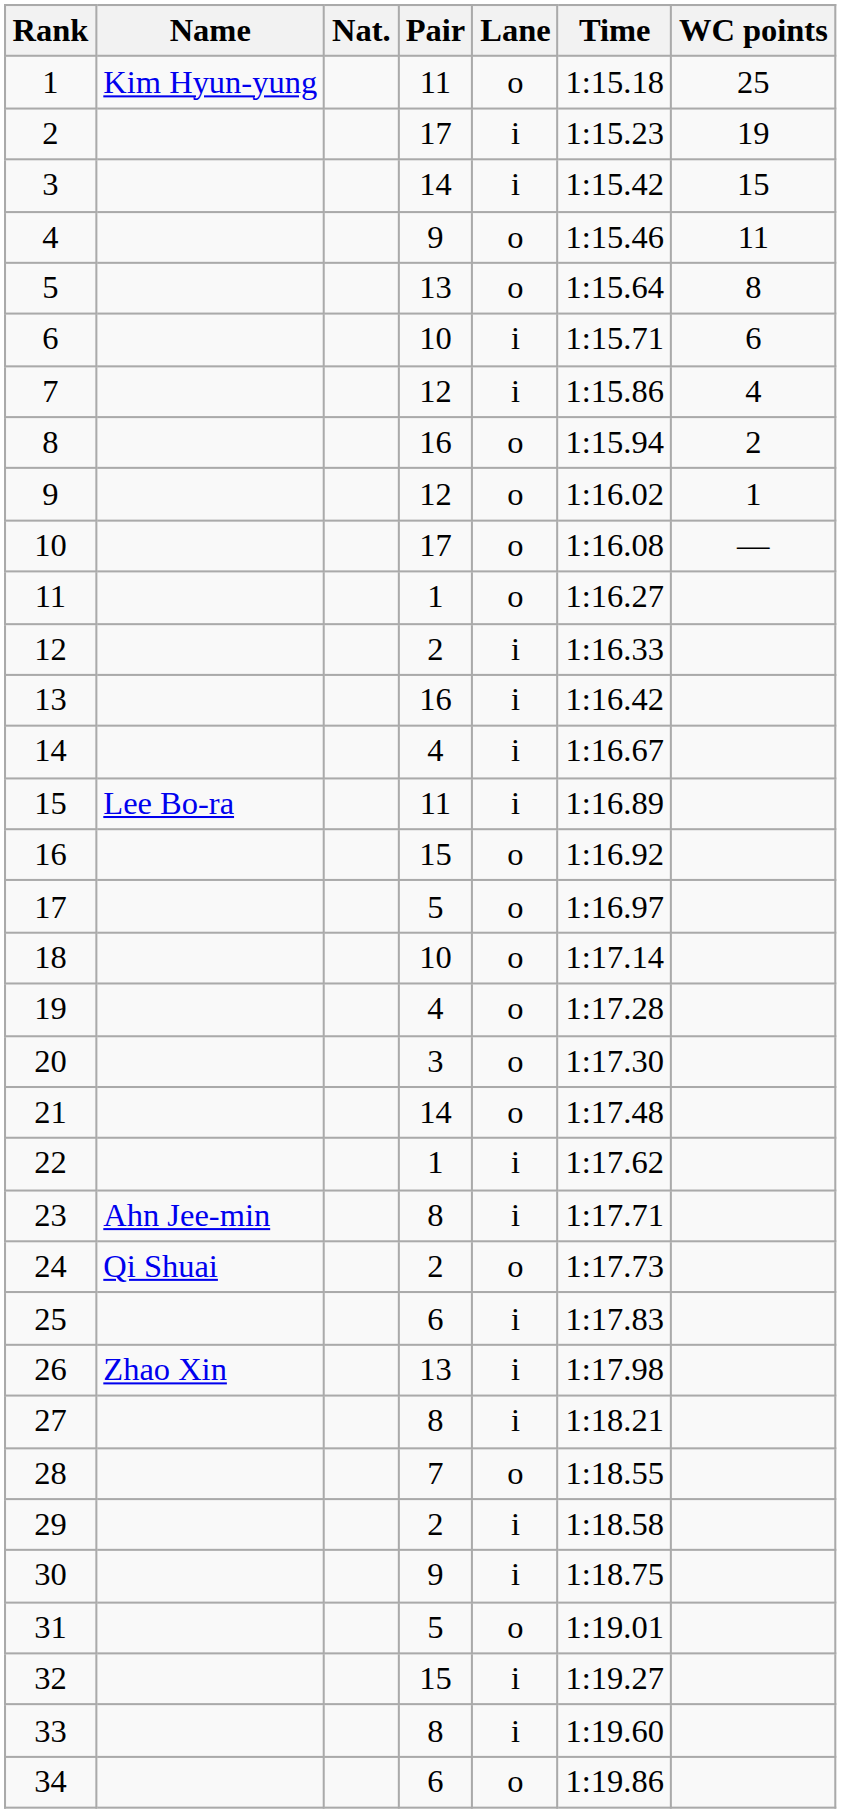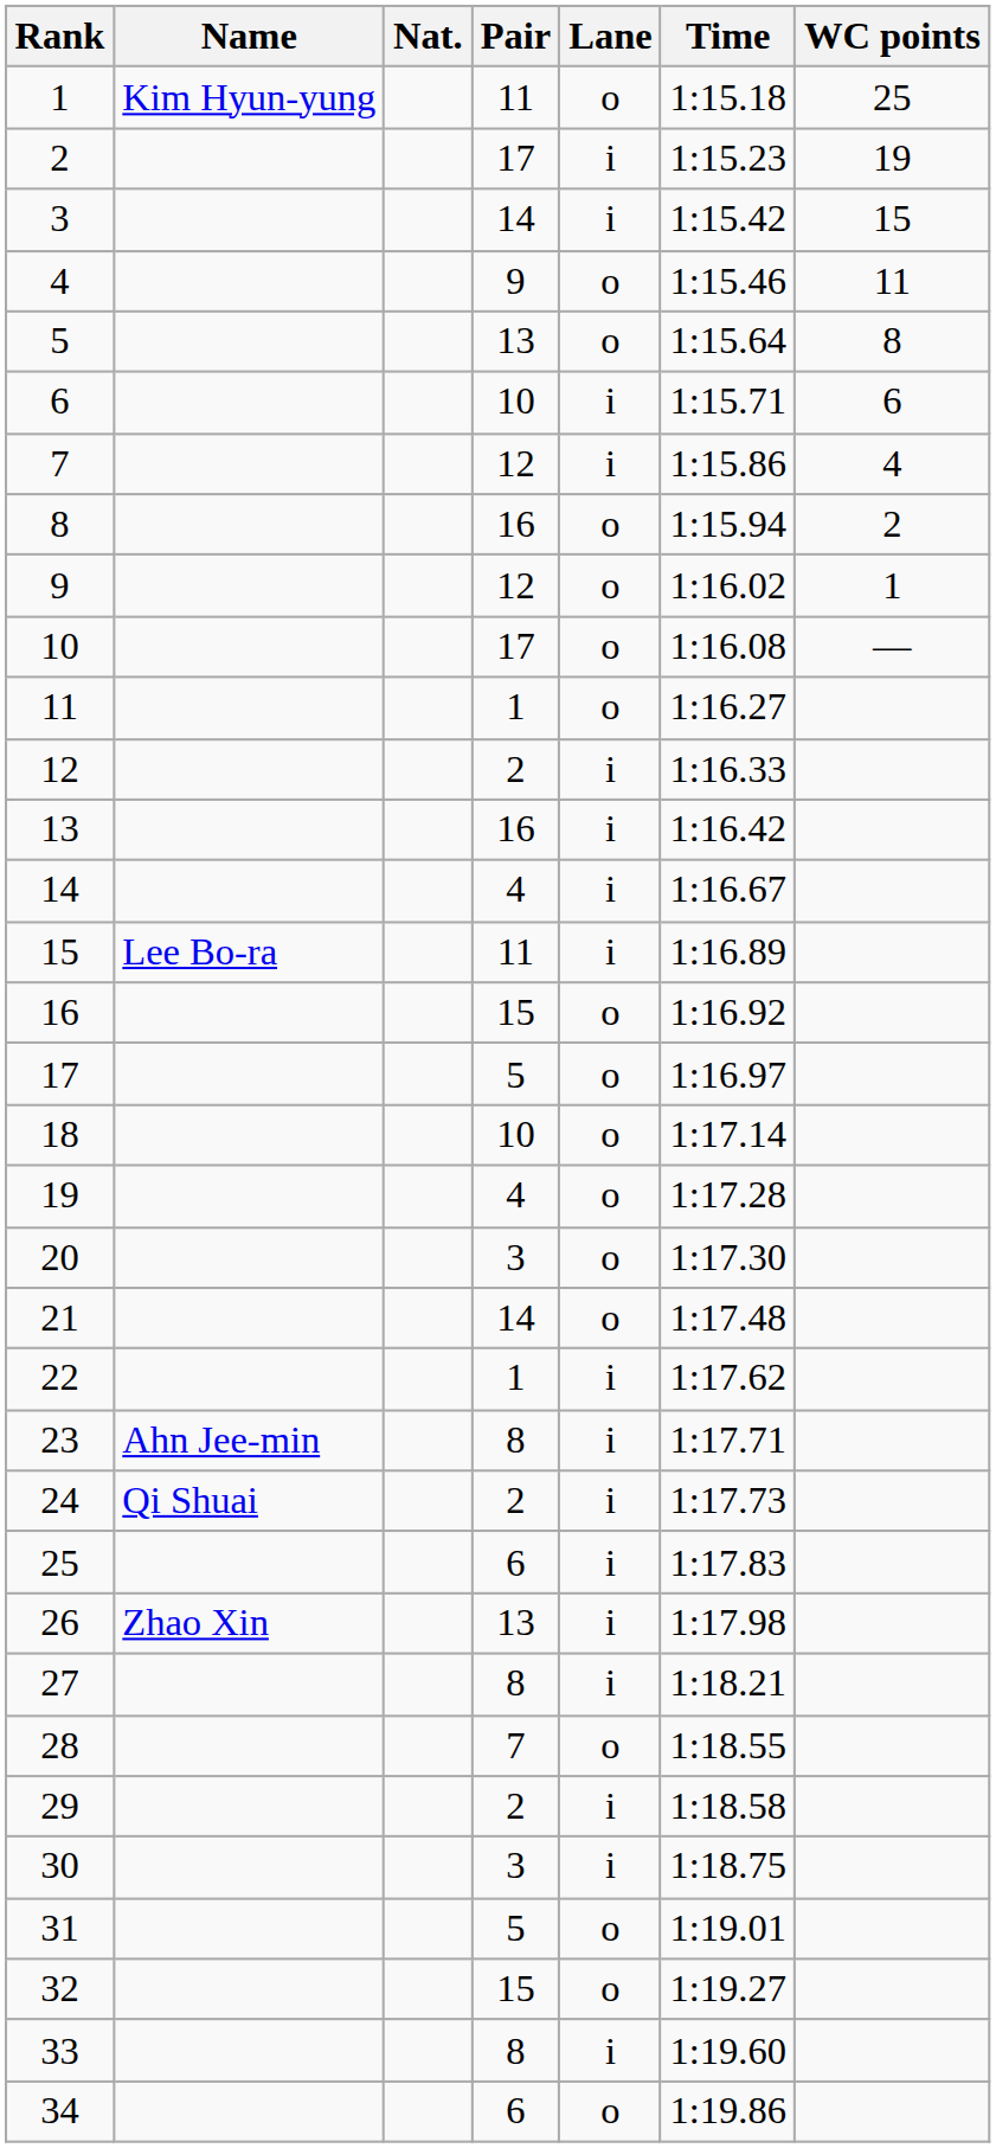24 | Lane: o -> i
30 | Pair: 9 -> 3
32 | Lane: i -> o
